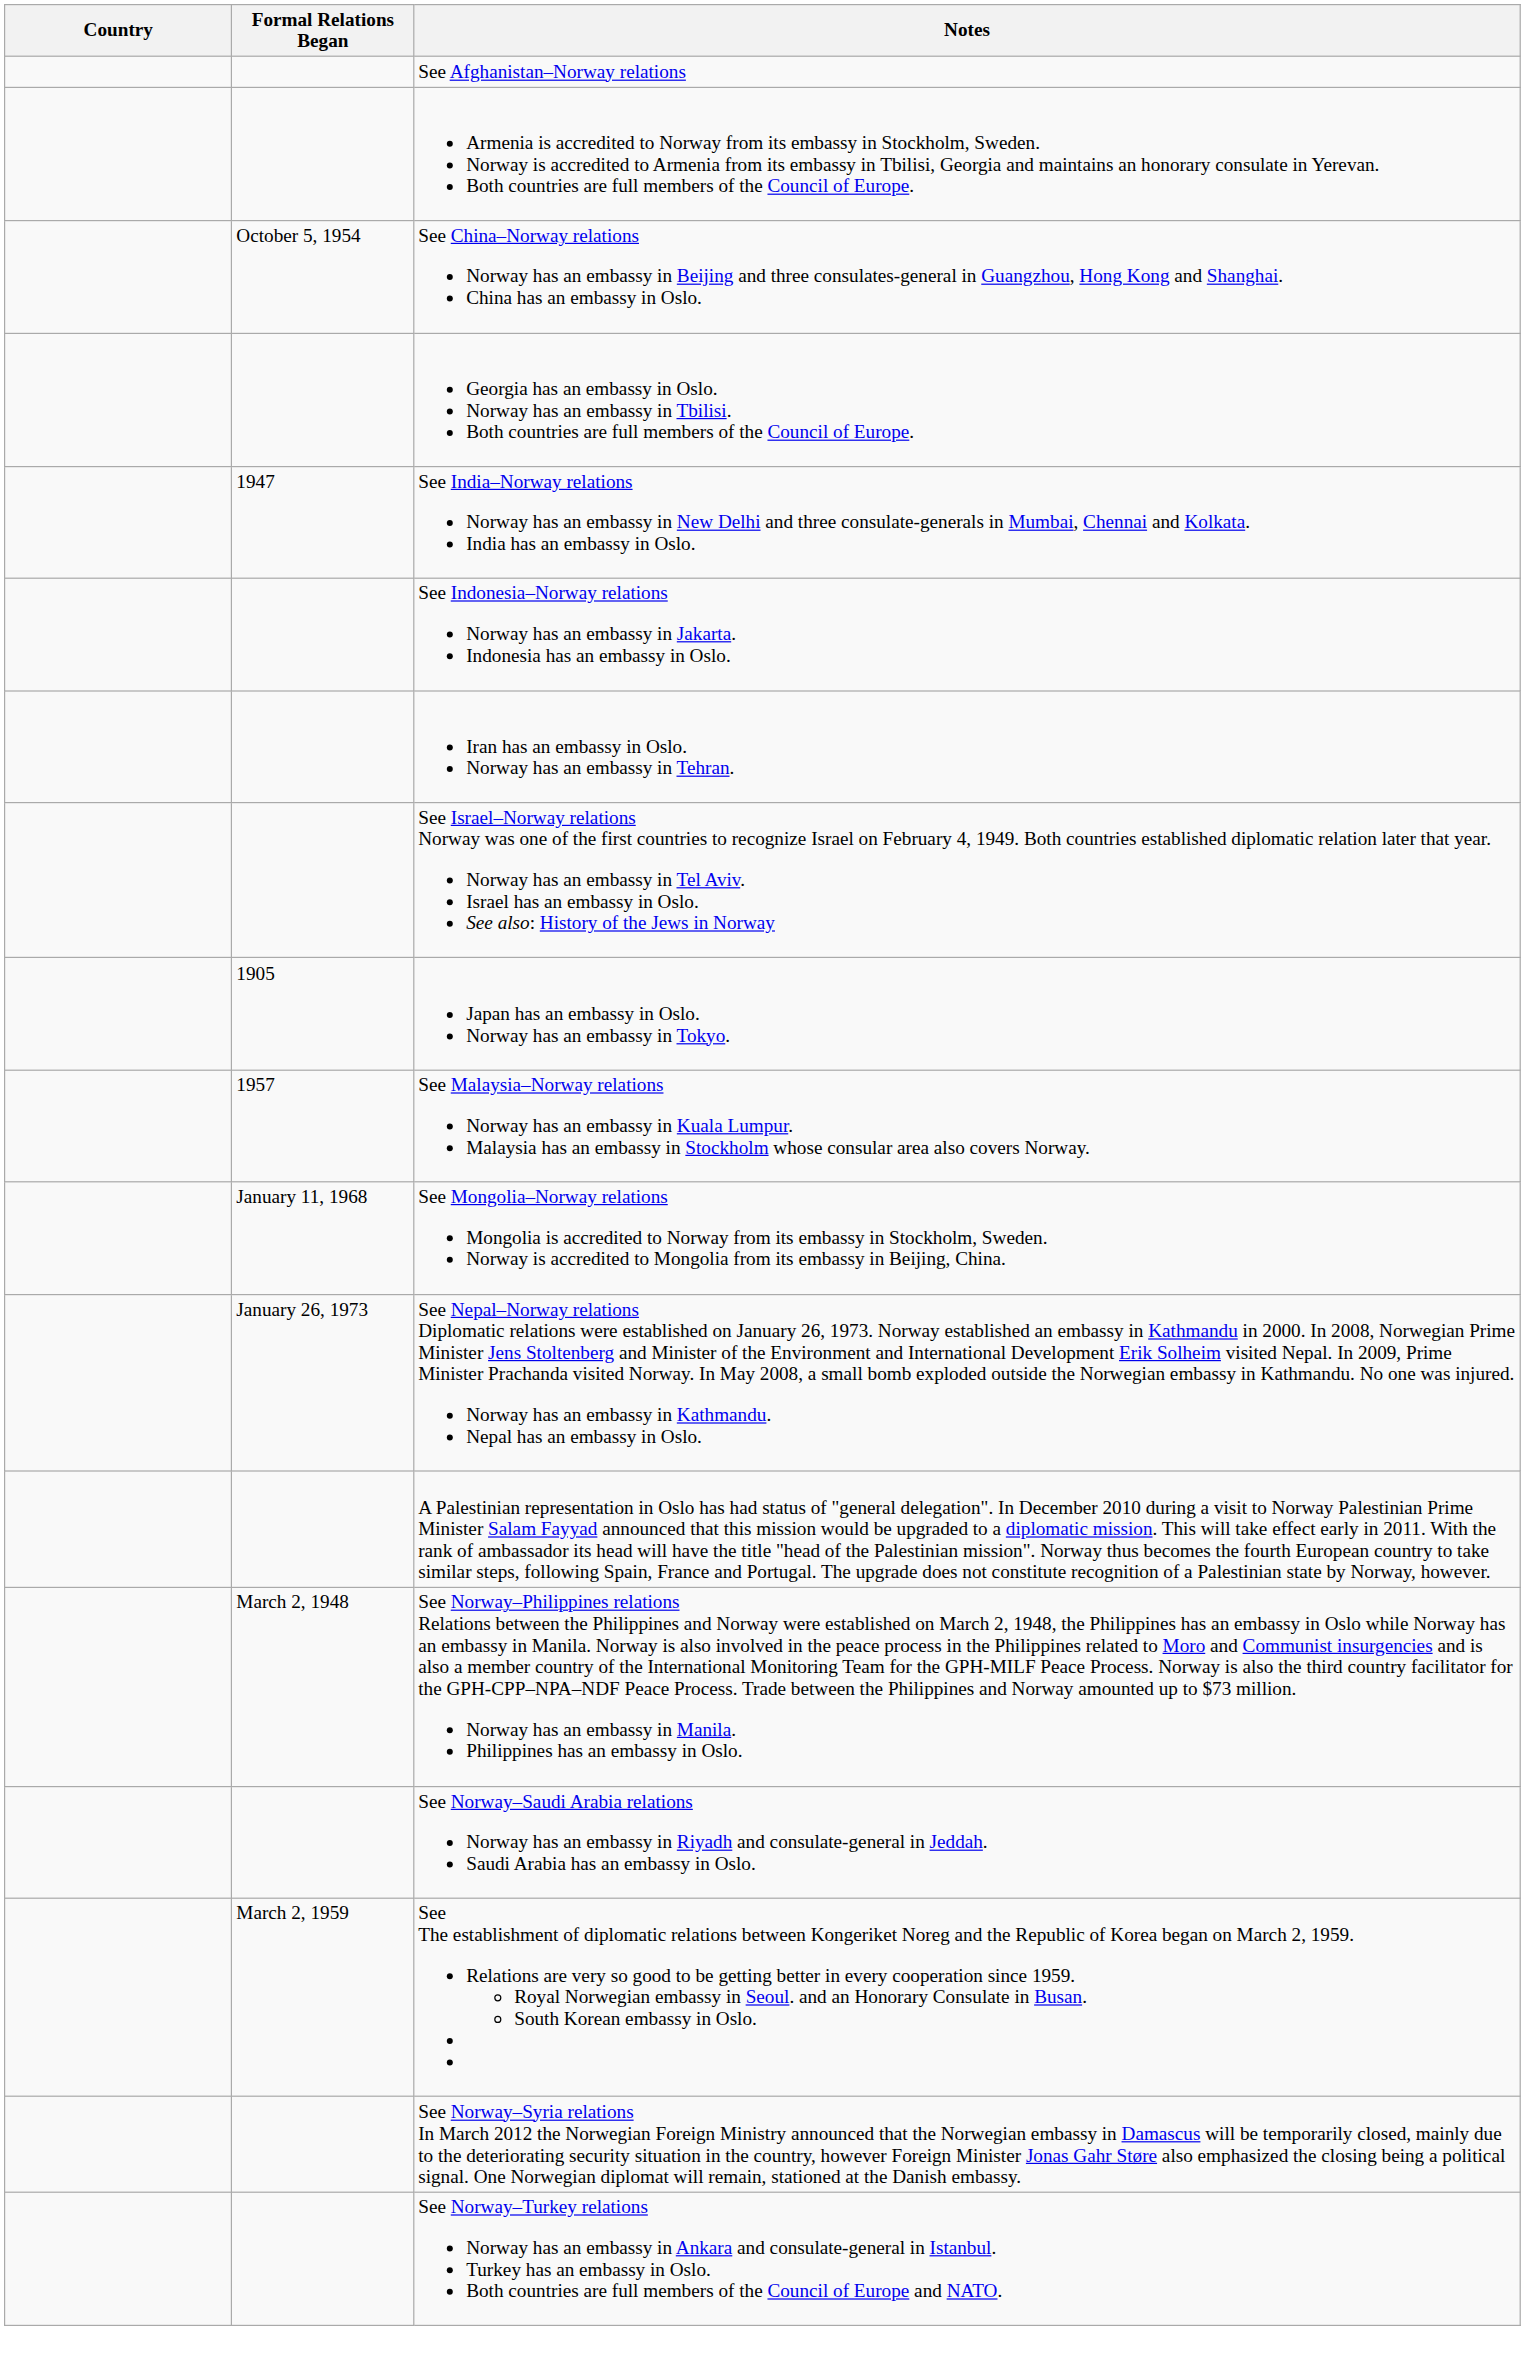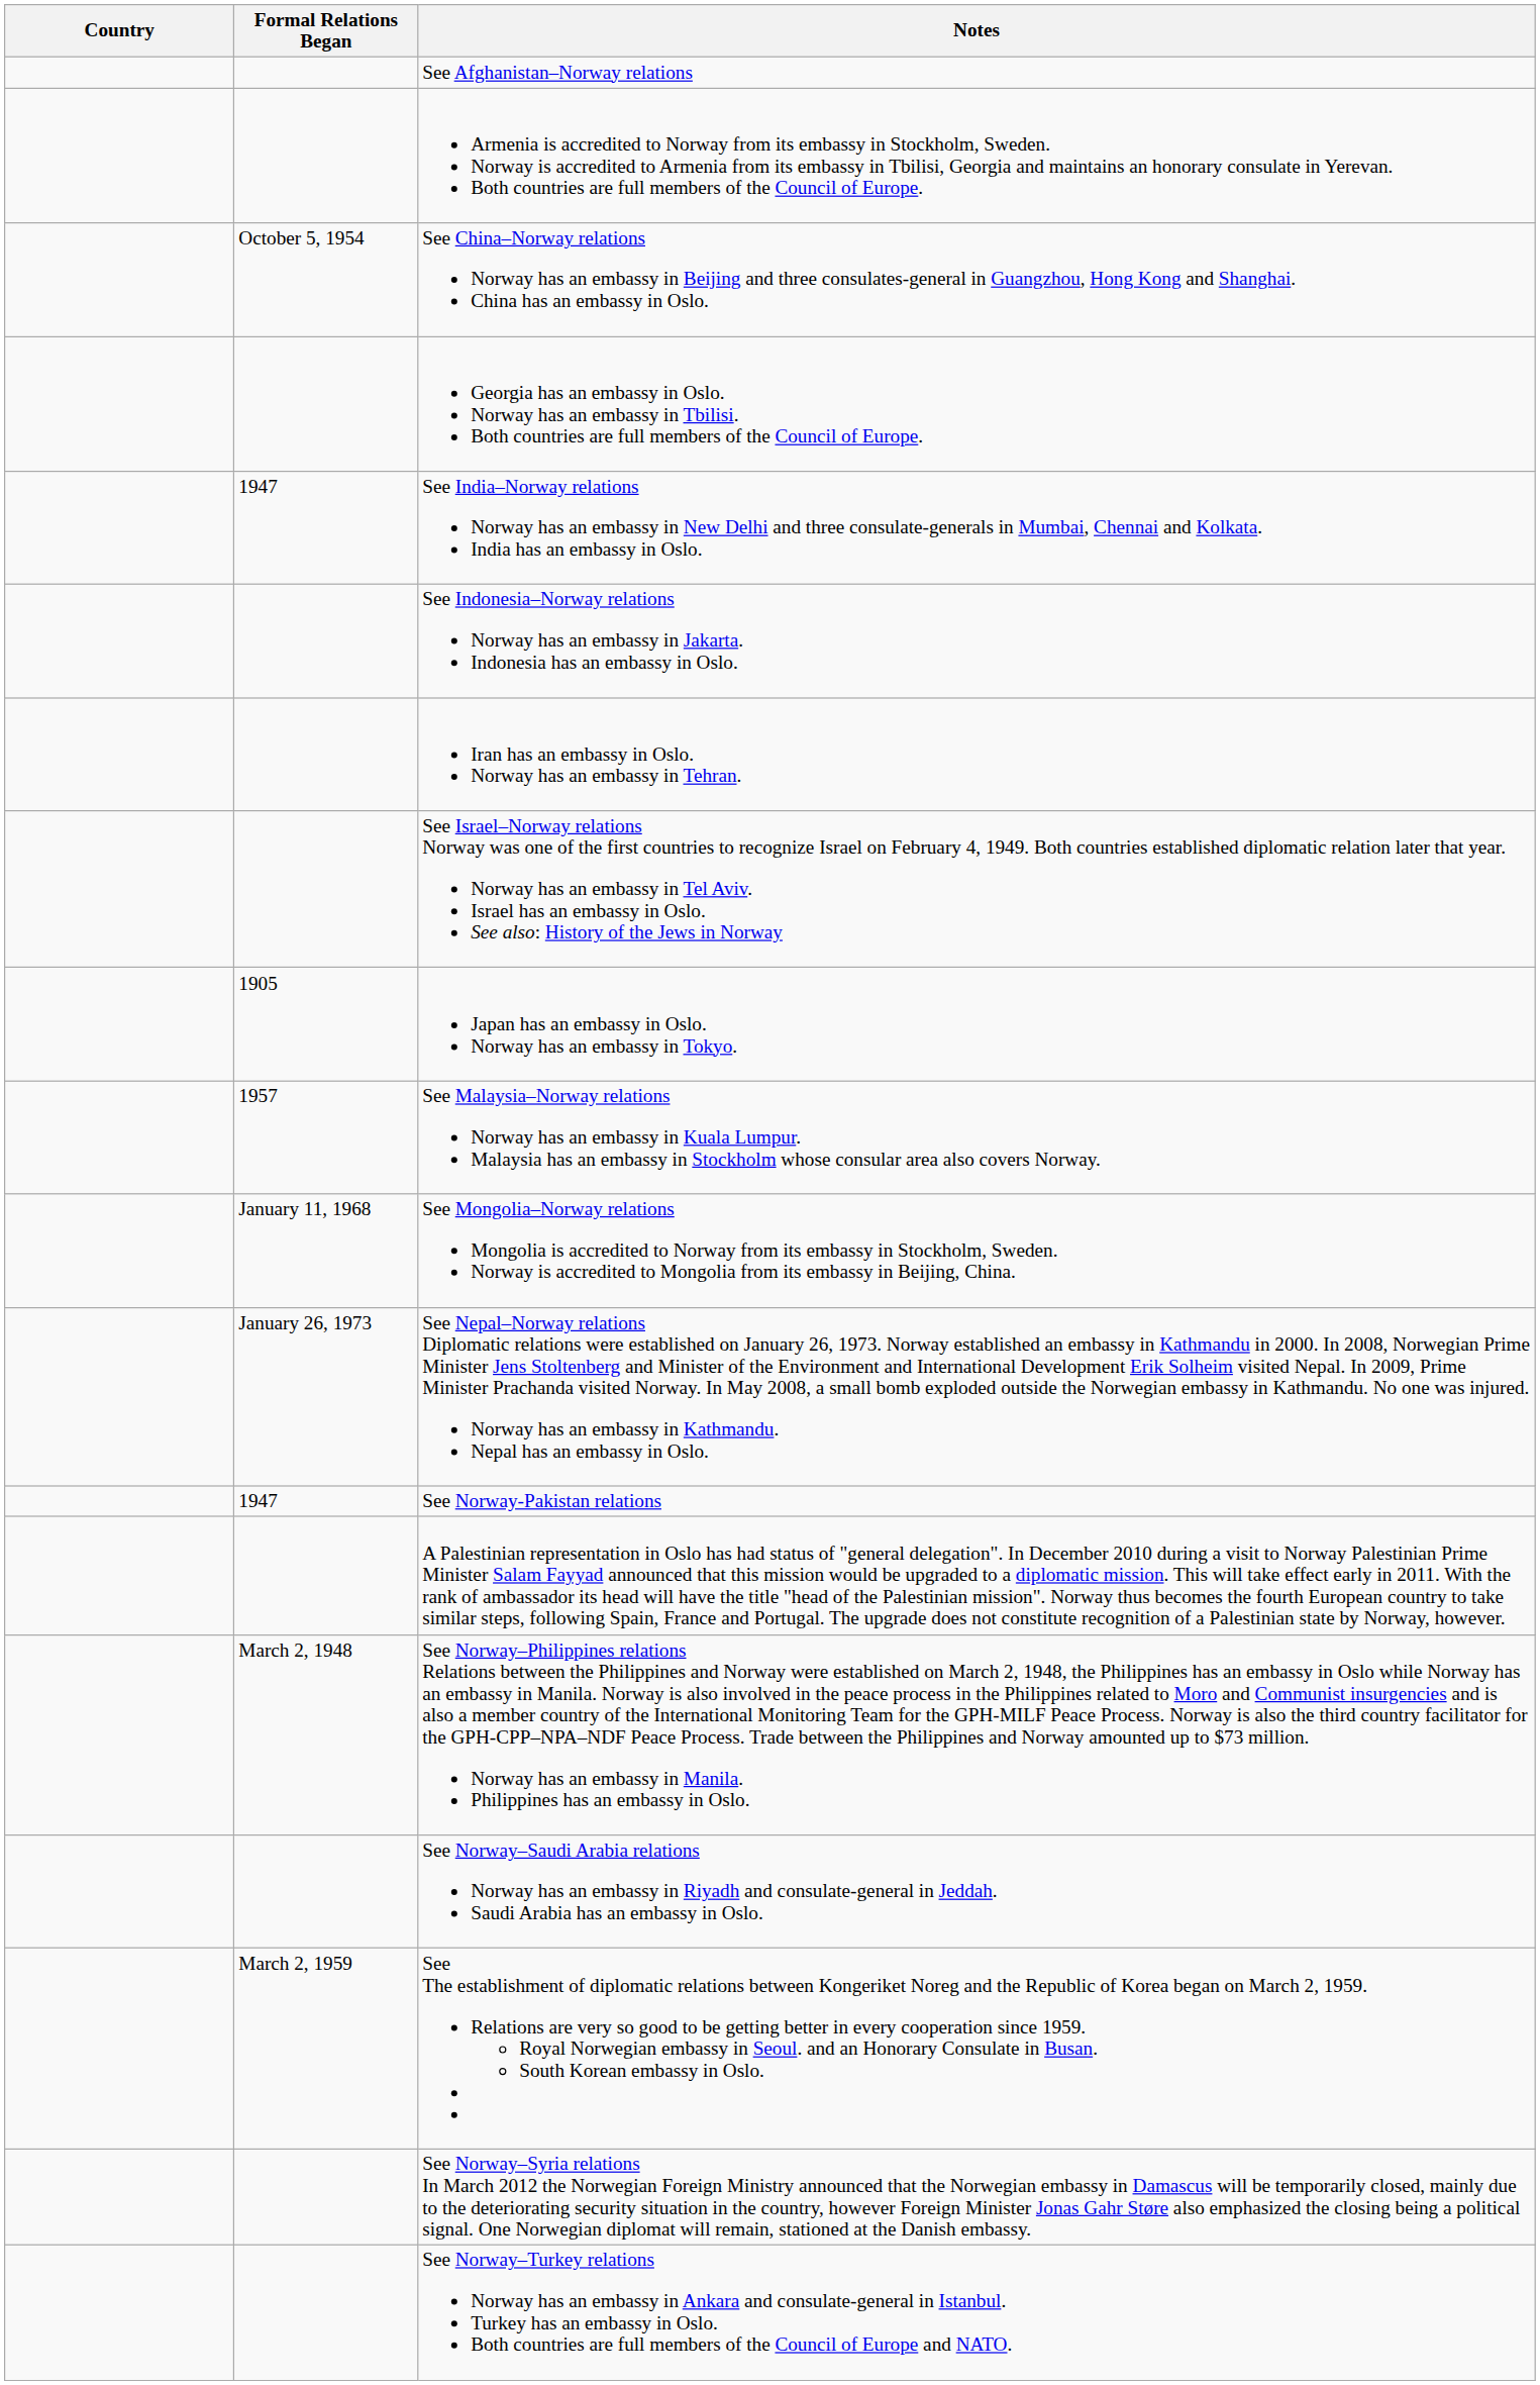+ row: 1947 | See Norway-Pakistan relations
